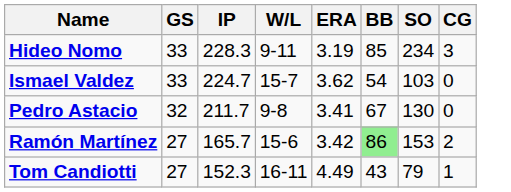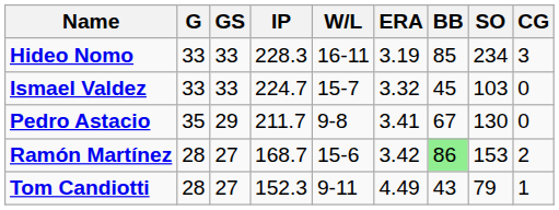+ column: G | 33 | 33 | 35 | 28 | 28
Hideo Nomo | W/L: 9-11 -> 16-11
Ismael Valdez | ERA: 3.62 -> 3.32
Ismael Valdez | BB: 54 -> 45
Pedro Astacio | GS: 32 -> 29
Ramón Martínez | IP: 165.7 -> 168.7
Tom Candiotti | W/L: 16-11 -> 9-11
